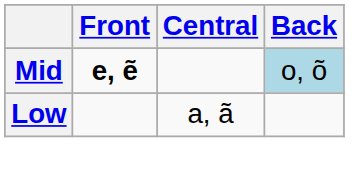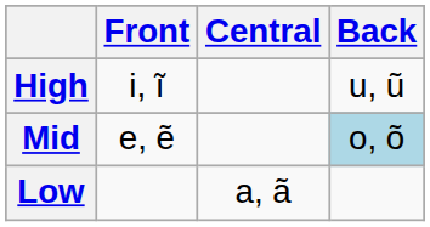+ row: High | i, ĩ | u, ũ
Mid | Front: bold -> normal
